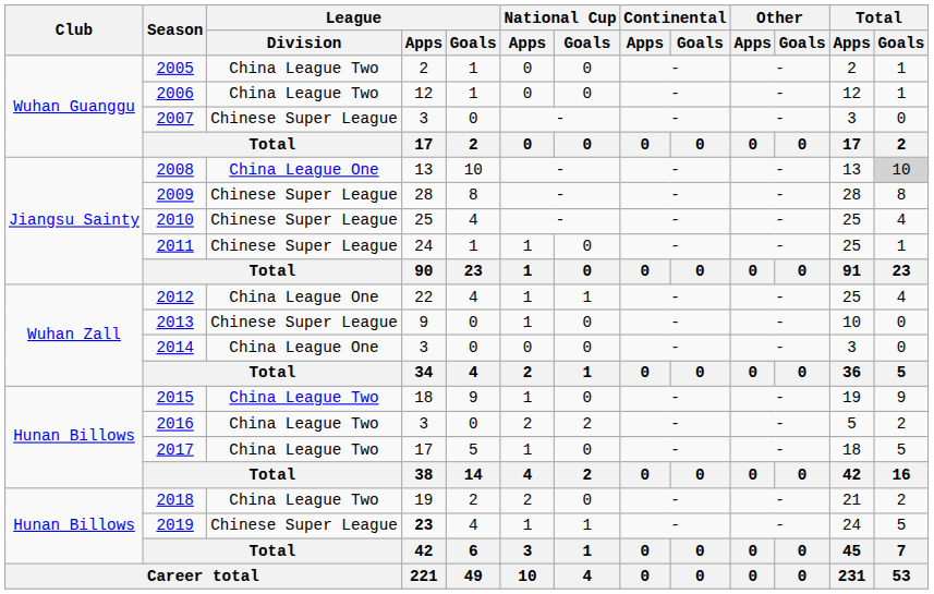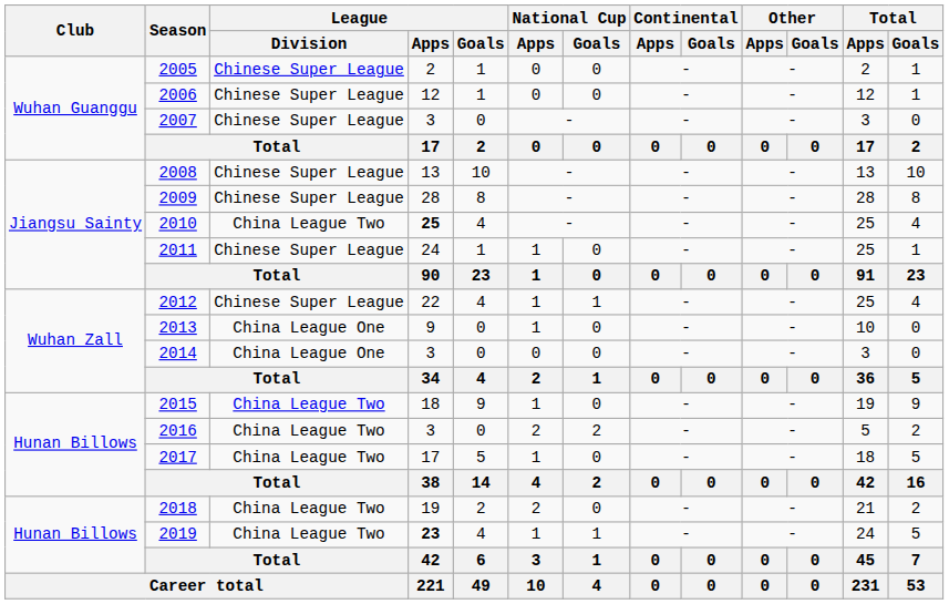2005 | League / Division: China League Two -> Chinese Super League
2006 | League / Division: China League Two -> Chinese Super League
2008 | League / Division: China League One -> Chinese Super League
2008 | Total / Goals: lightgrey background -> no background
2010 | League / Division: Chinese Super League -> China League Two
2010 | League / Apps: normal -> bold
2012 | League / Division: China League One -> Chinese Super League
2013 | League / Division: Chinese Super League -> China League One
2019 | League / Division: Chinese Super League -> China League Two
